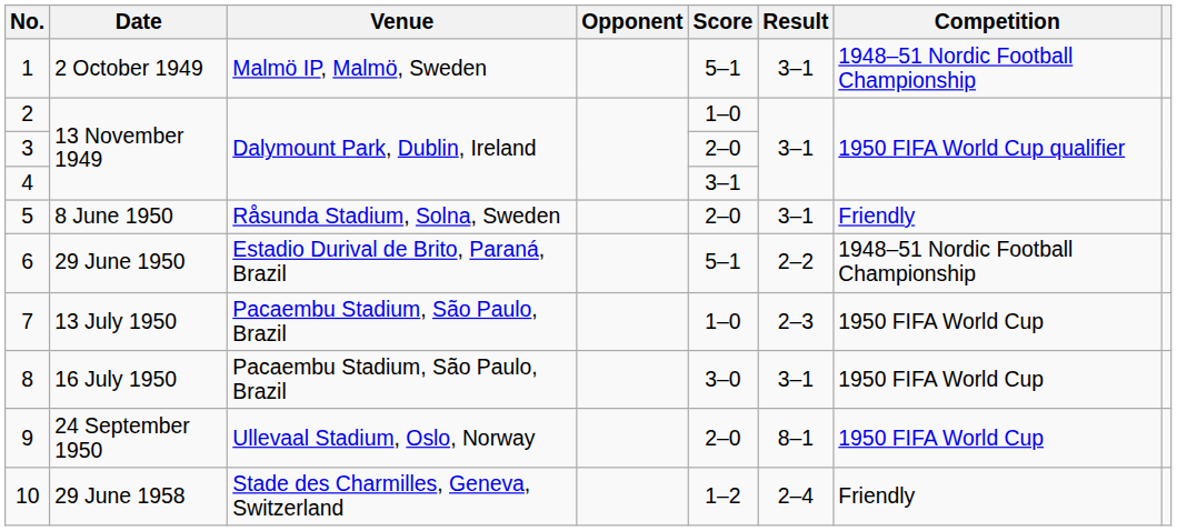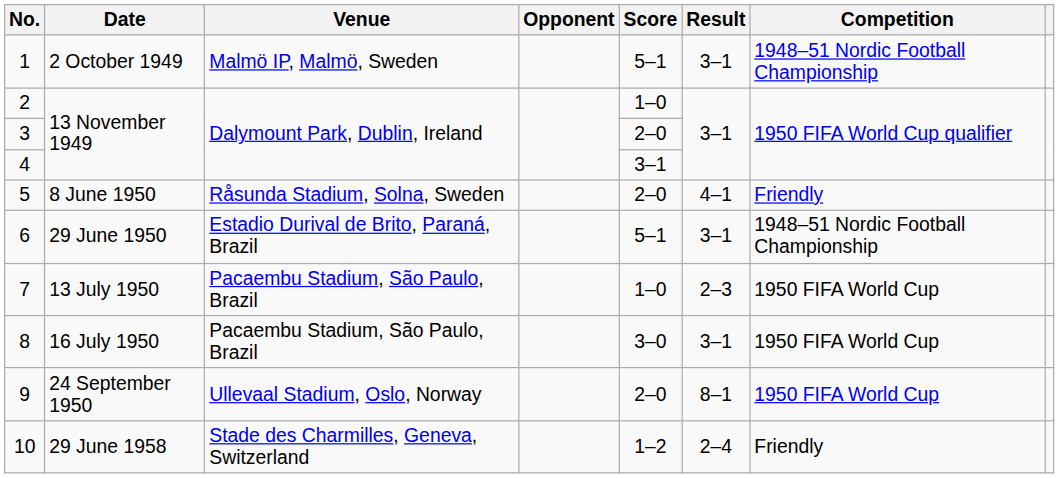5 | Result: 3–1 -> 4–1
6 | Result: 2–2 -> 3–1
